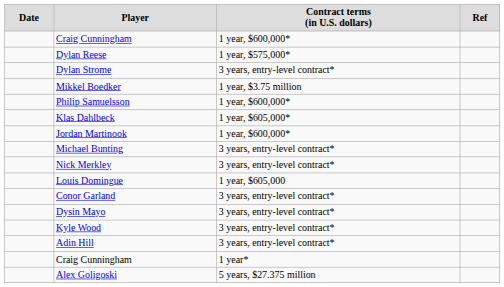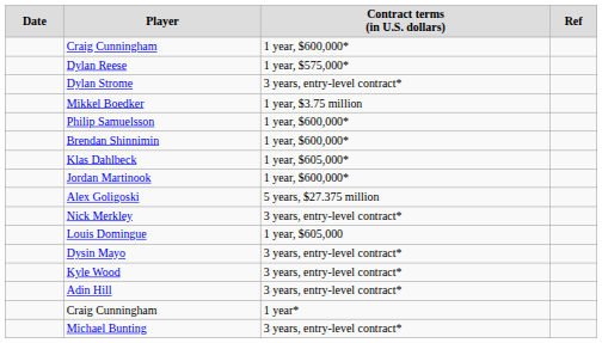+ row: Brendan Shinnimin | 1 year, $600,000*
rows swapped: Michael Bunting <-> Alex Goligoski
- row: Conor Garland | 3 years, entry-level contract*
